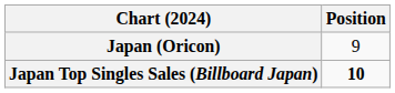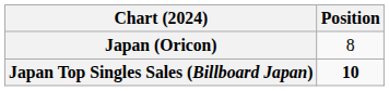Japan (Oricon) | Position: 9 -> 8
